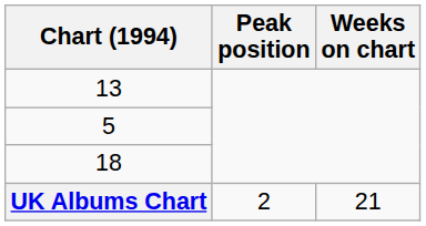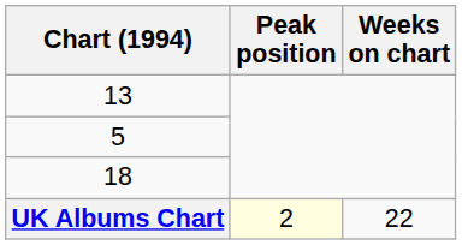UK Albums Chart | Peak position: no background -> lightyellow background
UK Albums Chart | Weeks on chart: 21 -> 22
